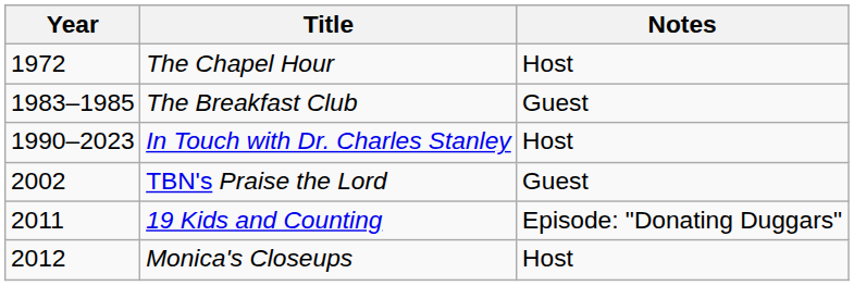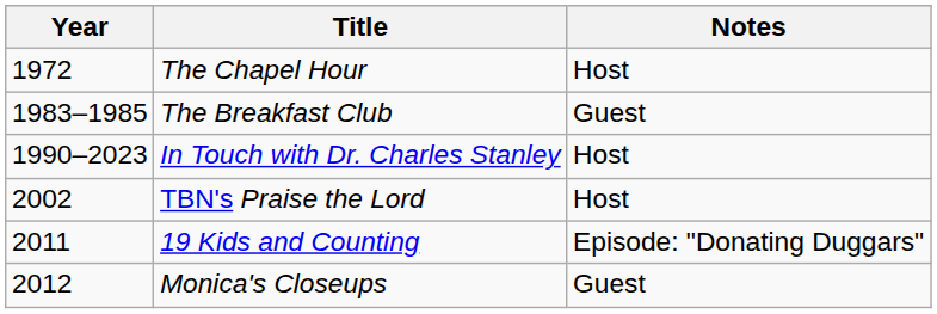TBN's Praise the Lord | Notes: Guest -> Host
Monica's Closeups | Notes: Host -> Guest
